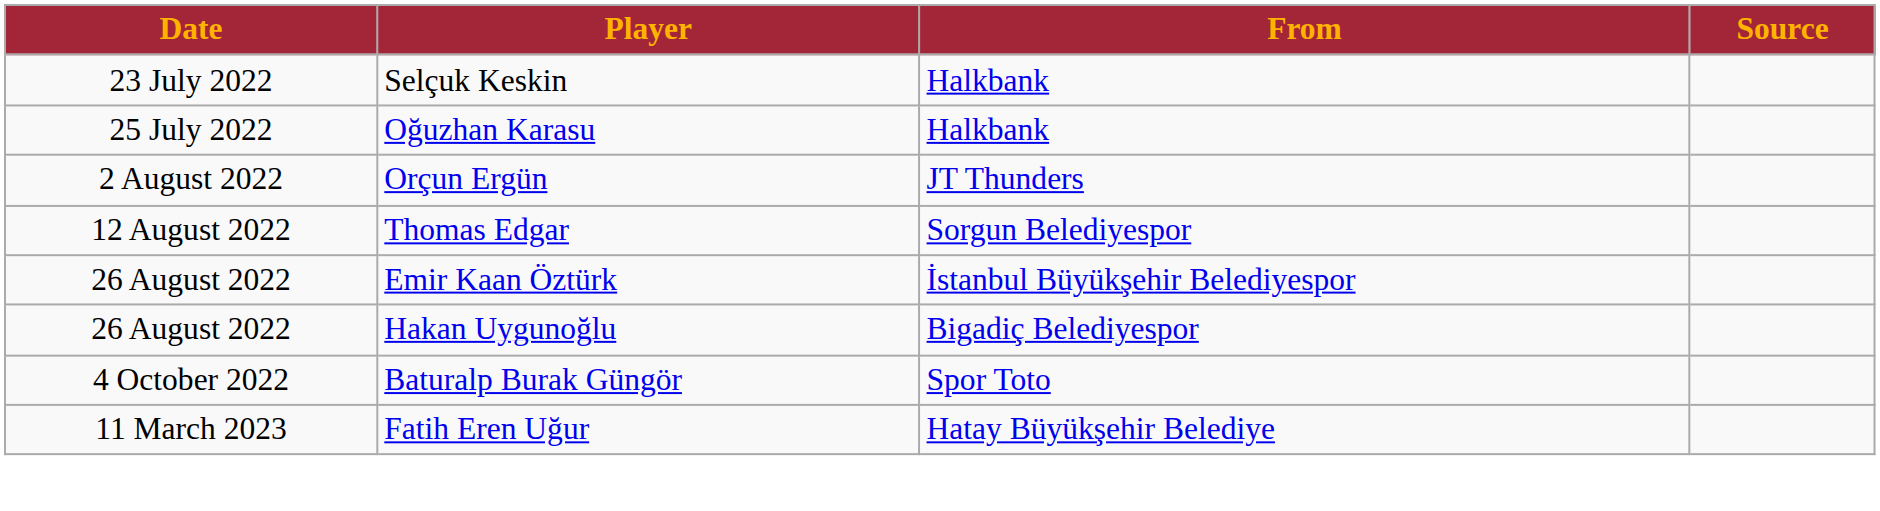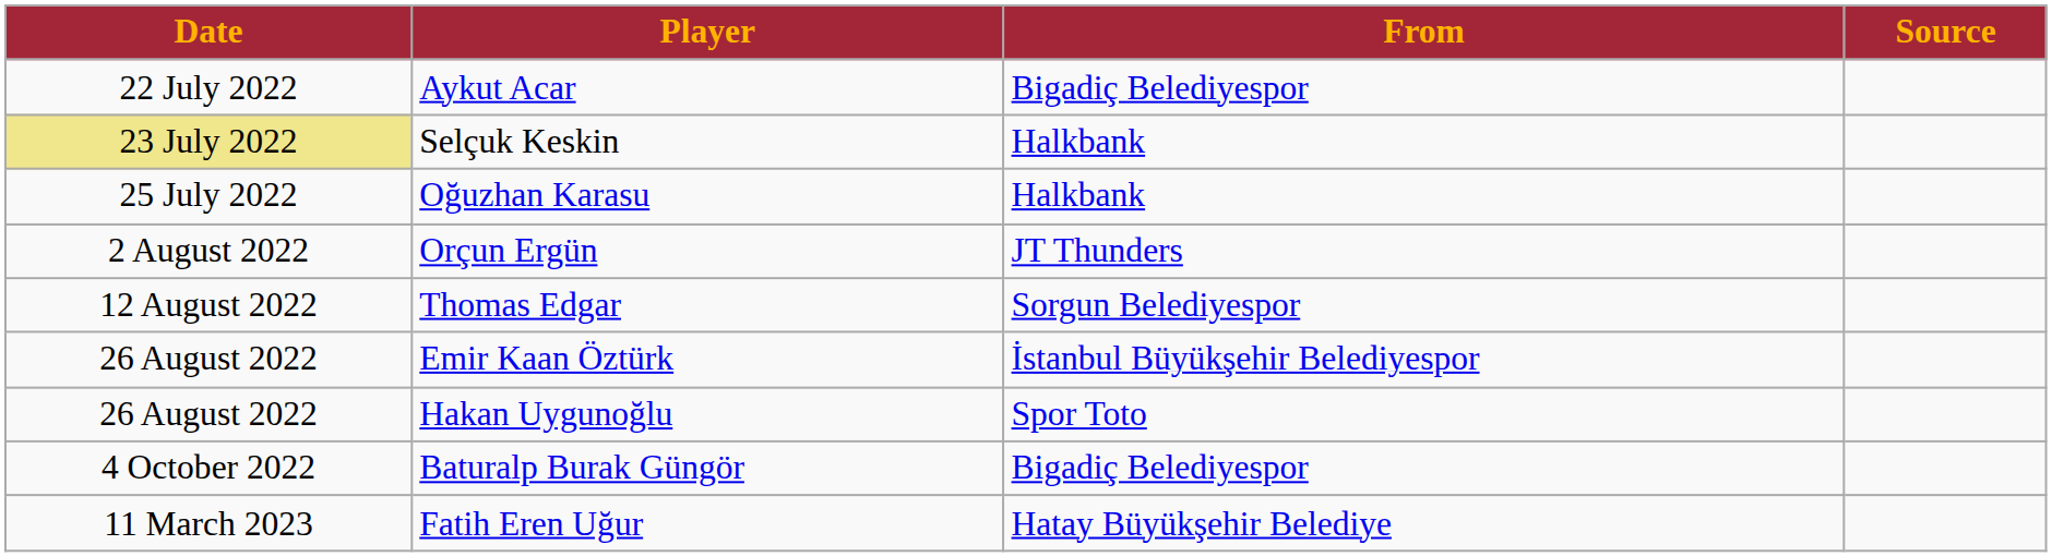+ row: 22 July 2022 | Aykut Acar | Bigadiç Belediyespor
Selçuk Keskin | Date: no background -> khaki background
Hakan Uygunoğlu | From: Bigadiç Belediyespor -> Spor Toto
Baturalp Burak Güngör | From: Spor Toto -> Bigadiç Belediyespor
